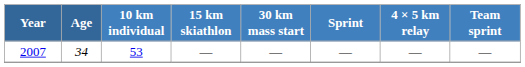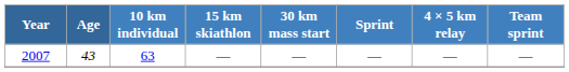2007 | Age: 34 -> 43
2007 | 10 km individual: 53 -> 63
